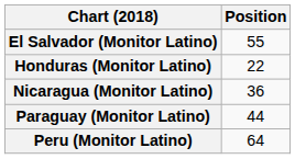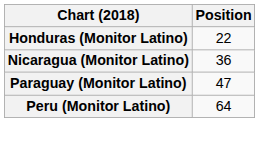- row: El Salvador (Monitor Latino) | 55
Paraguay (Monitor Latino) | Position: 44 -> 47
